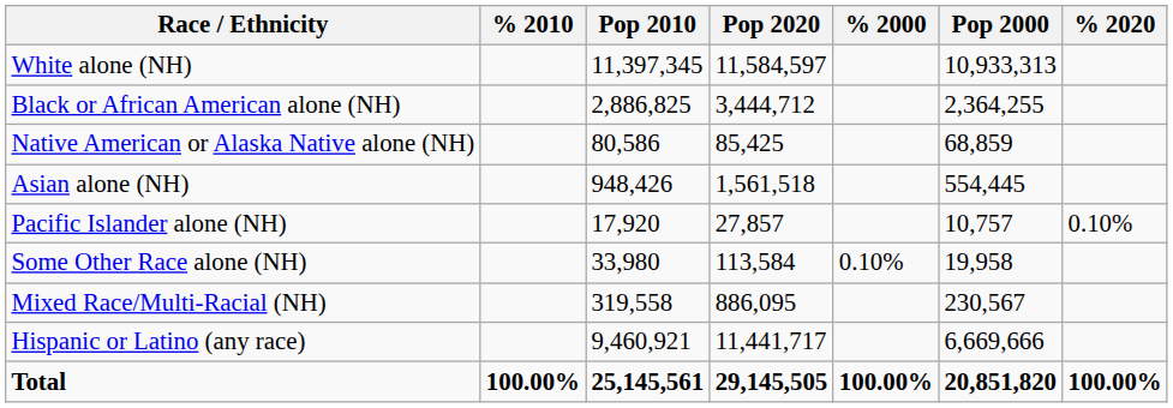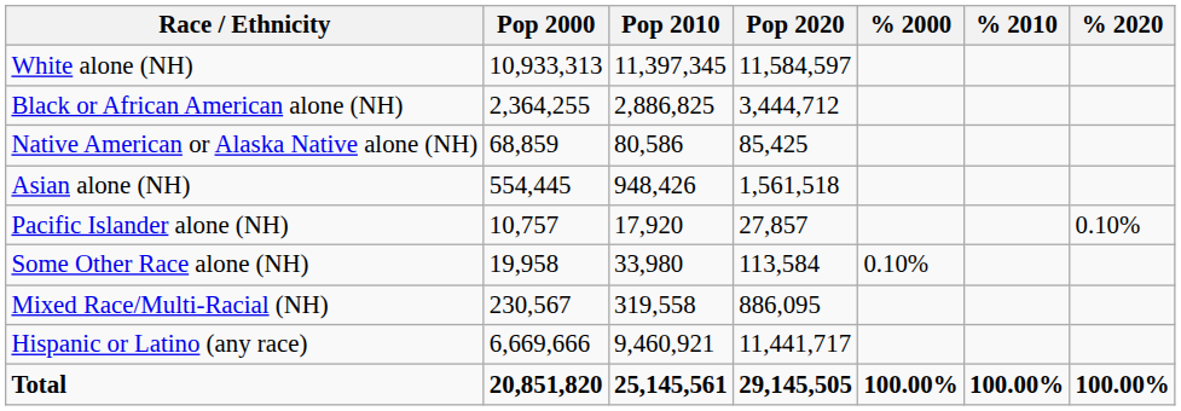columns swapped: Pop 2000 <-> % 2010
